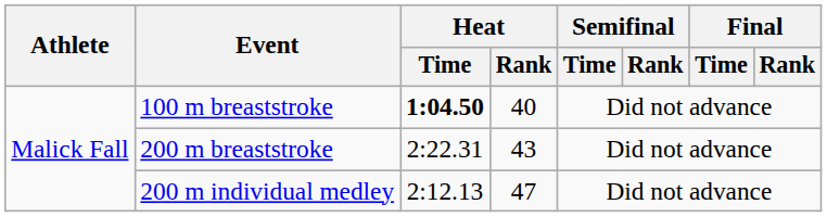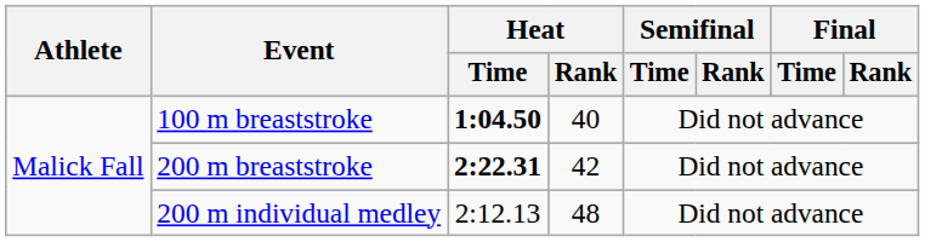200 m breaststroke | Heat / Time: normal -> bold
200 m breaststroke | Heat / Rank: 43 -> 42
200 m individual medley | Heat / Rank: 47 -> 48
